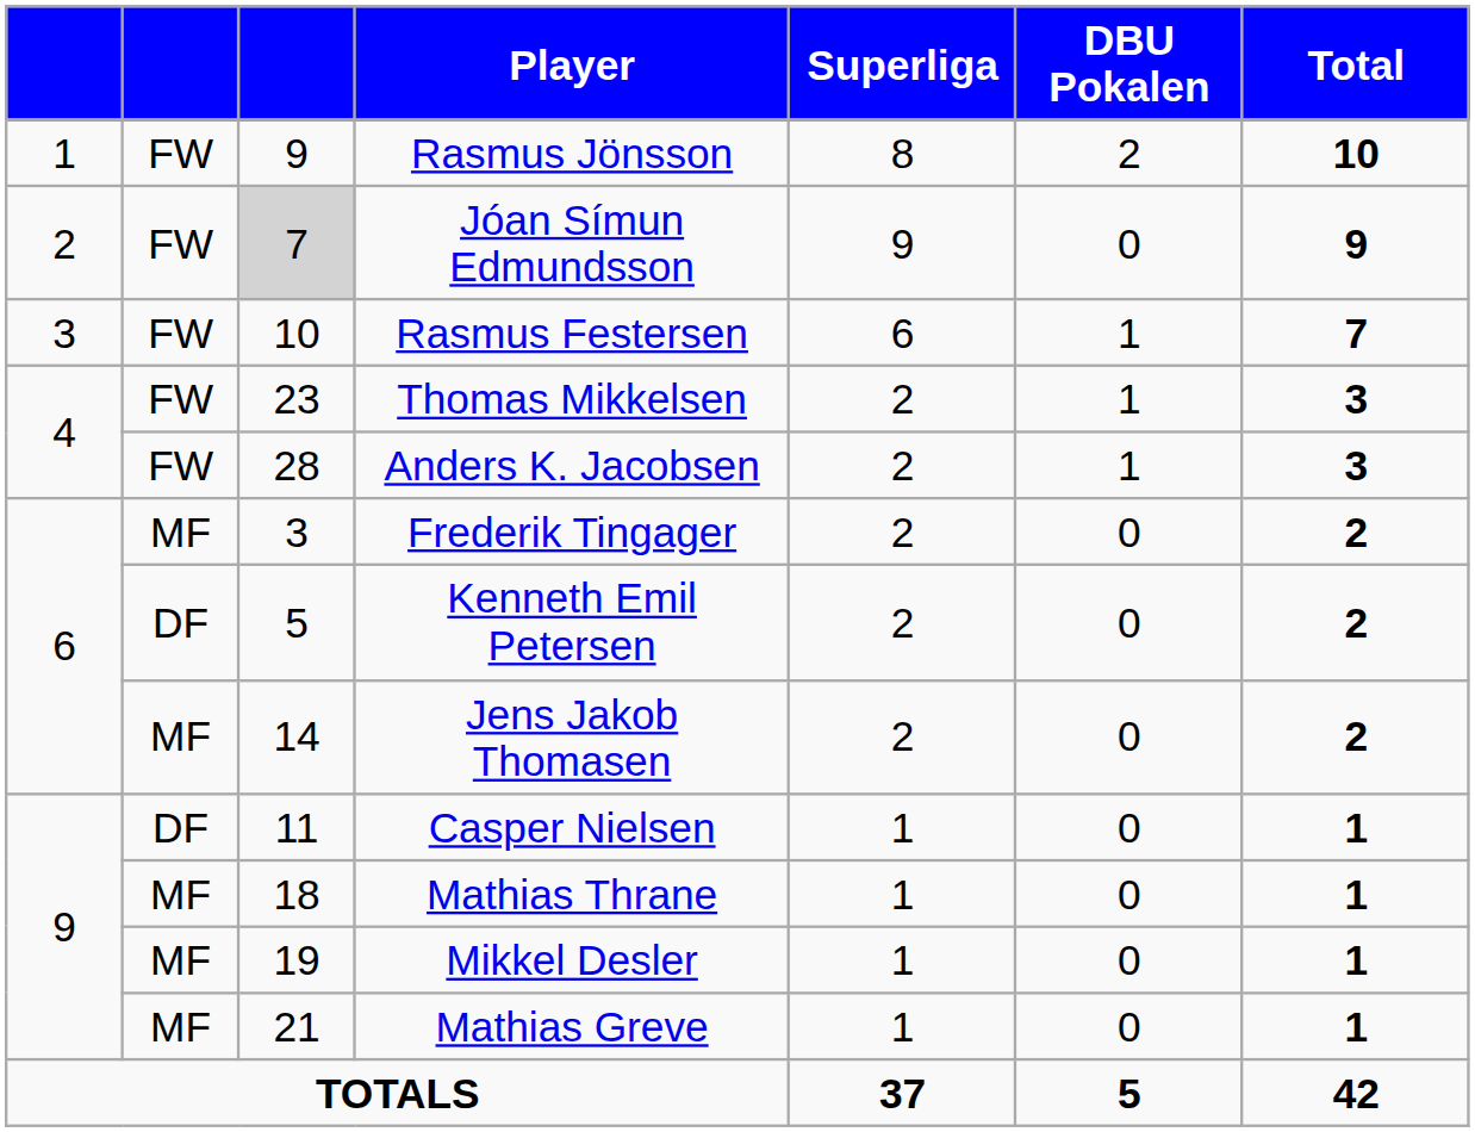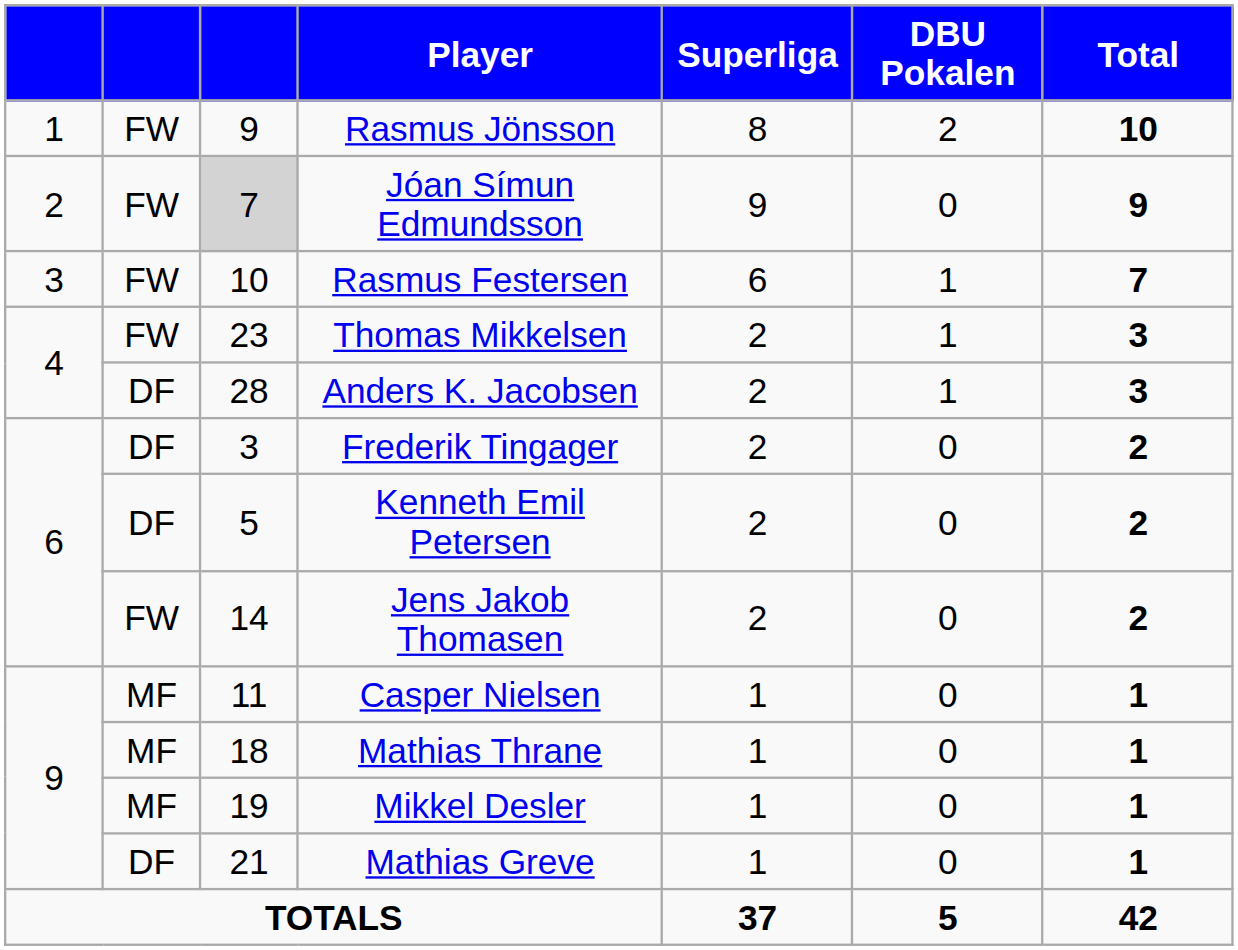Anders K. Jacobsen | column 2: FW -> DF
Frederik Tingager | column 2: MF -> DF
Jens Jakob Thomasen | column 2: MF -> FW
Casper Nielsen | column 2: DF -> MF
Mathias Greve | column 2: MF -> DF
